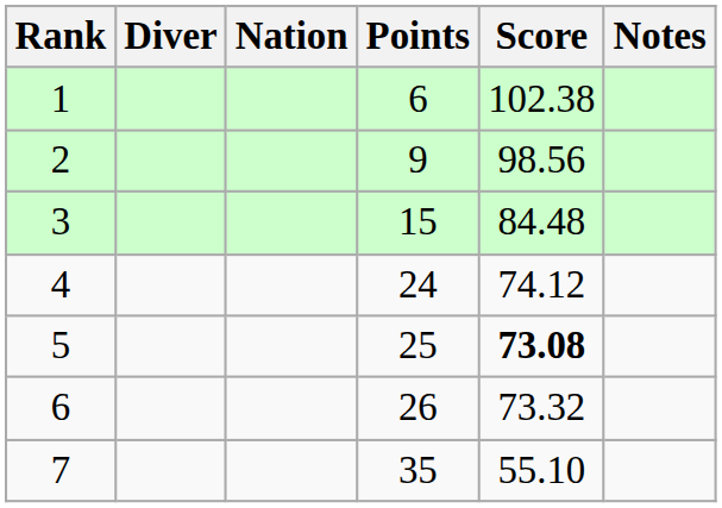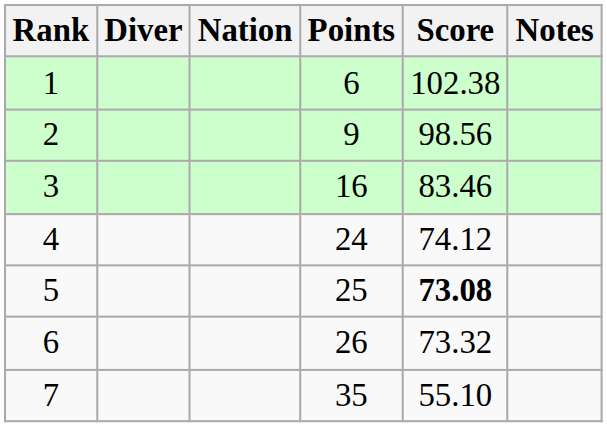3 | Points: 15 -> 16
3 | Score: 84.48 -> 83.46
